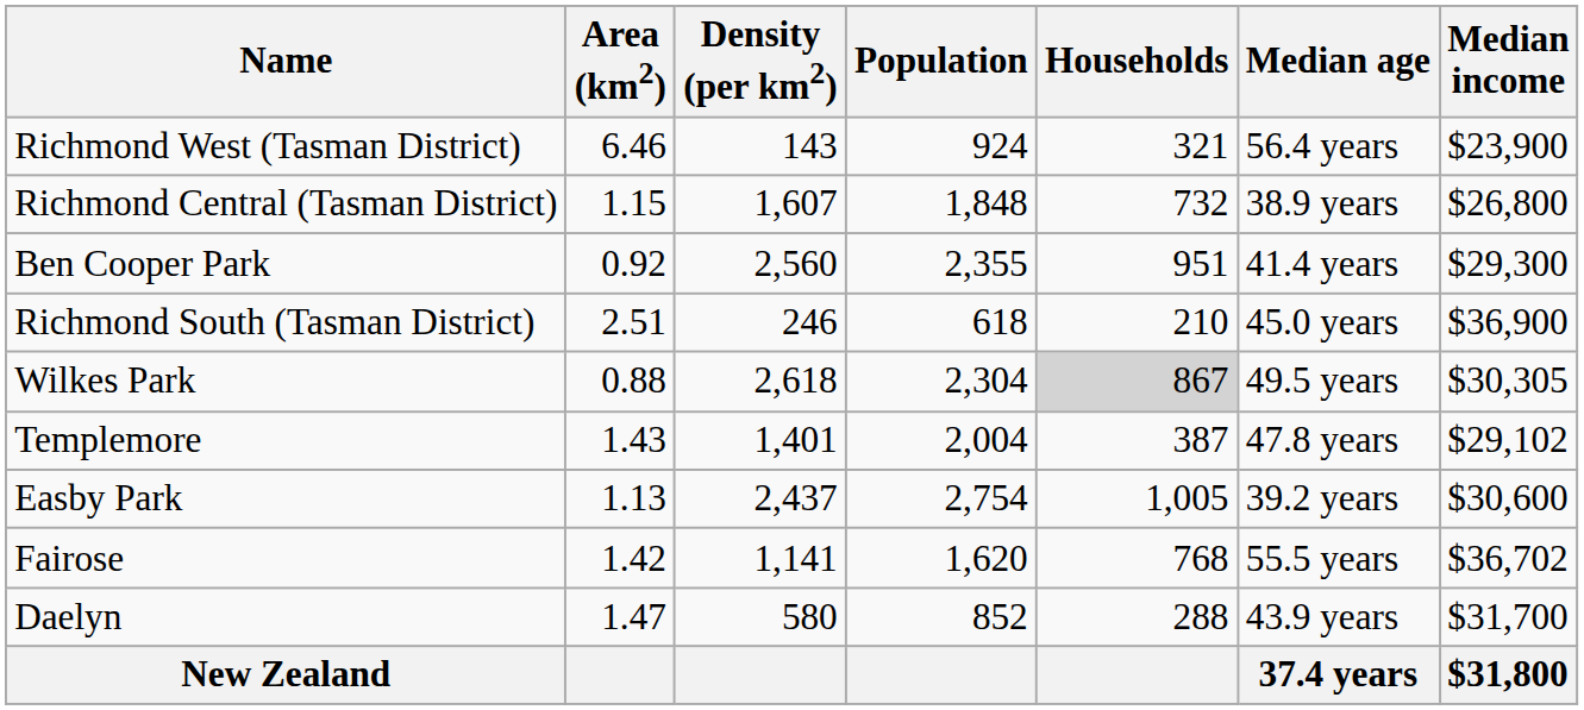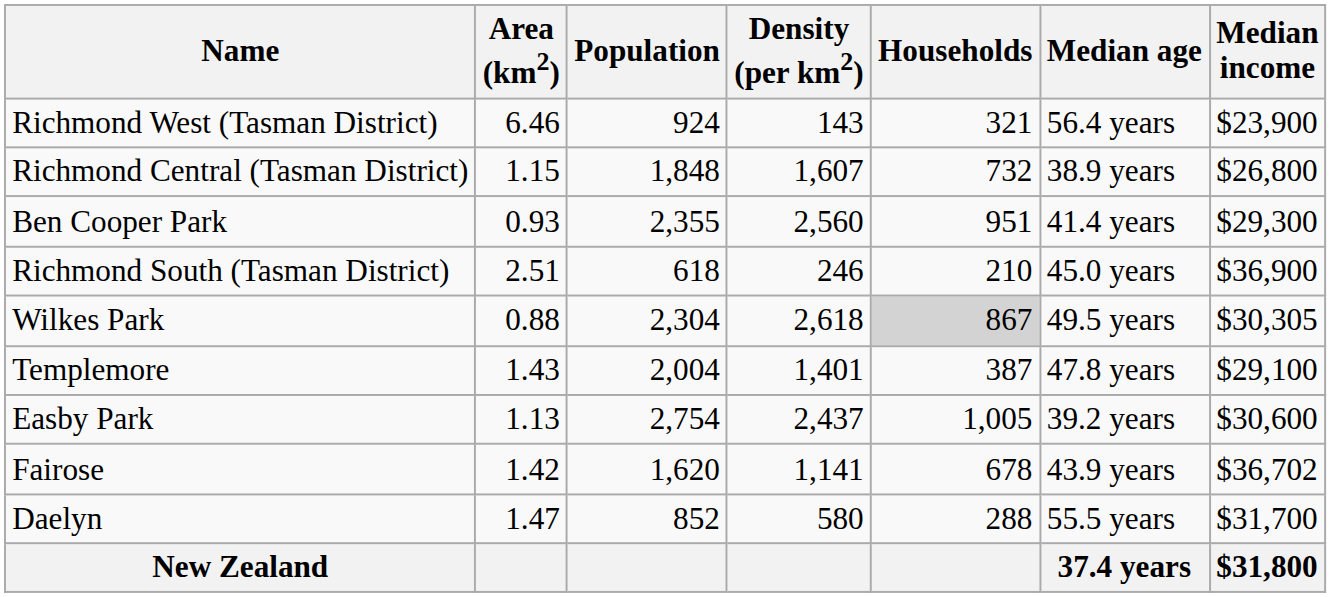columns swapped: Population <-> Density (per km2)
Ben Cooper Park | Area (km2): 0.92 -> 0.93
Templemore | Median income: $29,102 -> $29,100
Fairose | Households: 768 -> 678
Fairose | Median age: 55.5 years -> 43.9 years
Daelyn | Median age: 43.9 years -> 55.5 years
